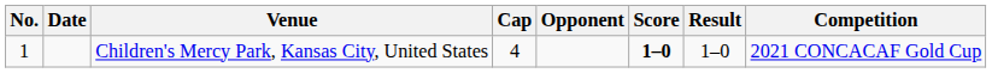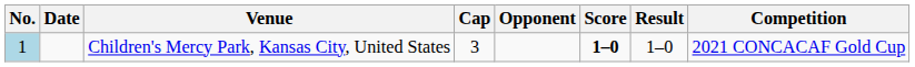Children's Mercy Park, Kansas City, United States | No.: no background -> lightblue background
Children's Mercy Park, Kansas City, United States | Cap: 4 -> 3
